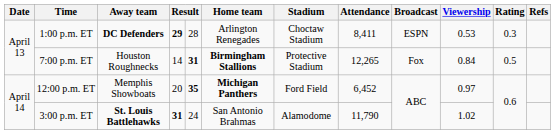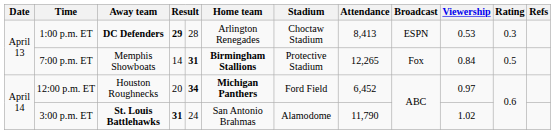1:00 p.m. ET | Attendance: 8,411 -> 8,413
7:00 p.m. ET | Away team: Houston Roughnecks -> Memphis Showboats
12:00 p.m. ET | Away team: Memphis Showboats -> Houston Roughnecks
12:00 p.m. ET | column 5: 35 -> 34
